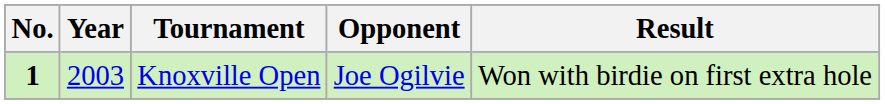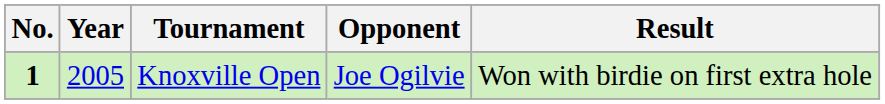Knoxville Open | Year: 2003 -> 2005
